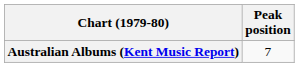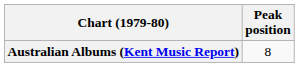Australian Albums (Kent Music Report) | Peak position: 7 -> 8
